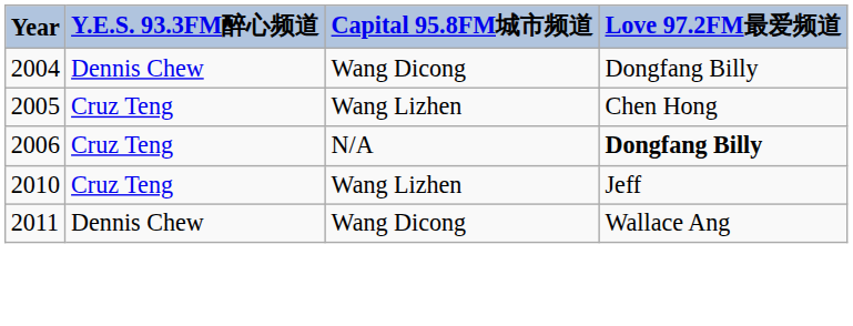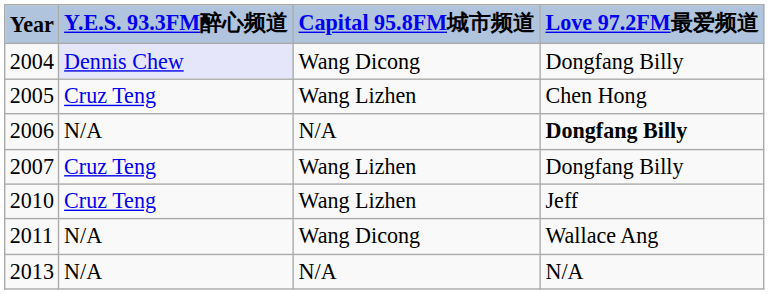2004 | Y.E.S. 93.3FM醉心频道: no background -> lavender background
2006 | Y.E.S. 93.3FM醉心频道: Cruz Teng -> N/A
+ row: 2007 | Cruz Teng | Wang Lizhen | Dongfang Billy
2011 | Y.E.S. 93.3FM醉心频道: Dennis Chew -> N/A
+ row: 2013 | N/A | N/A | N/A
